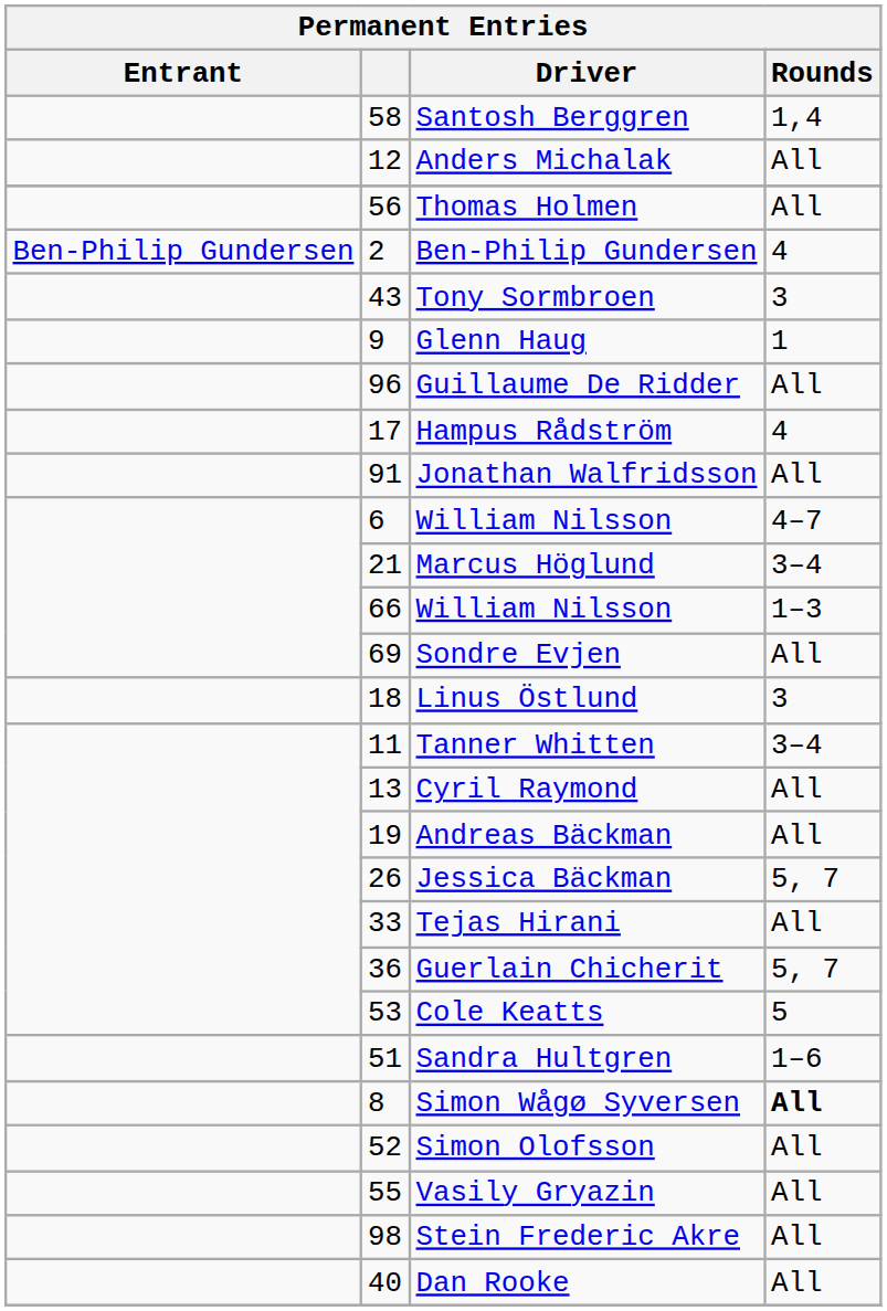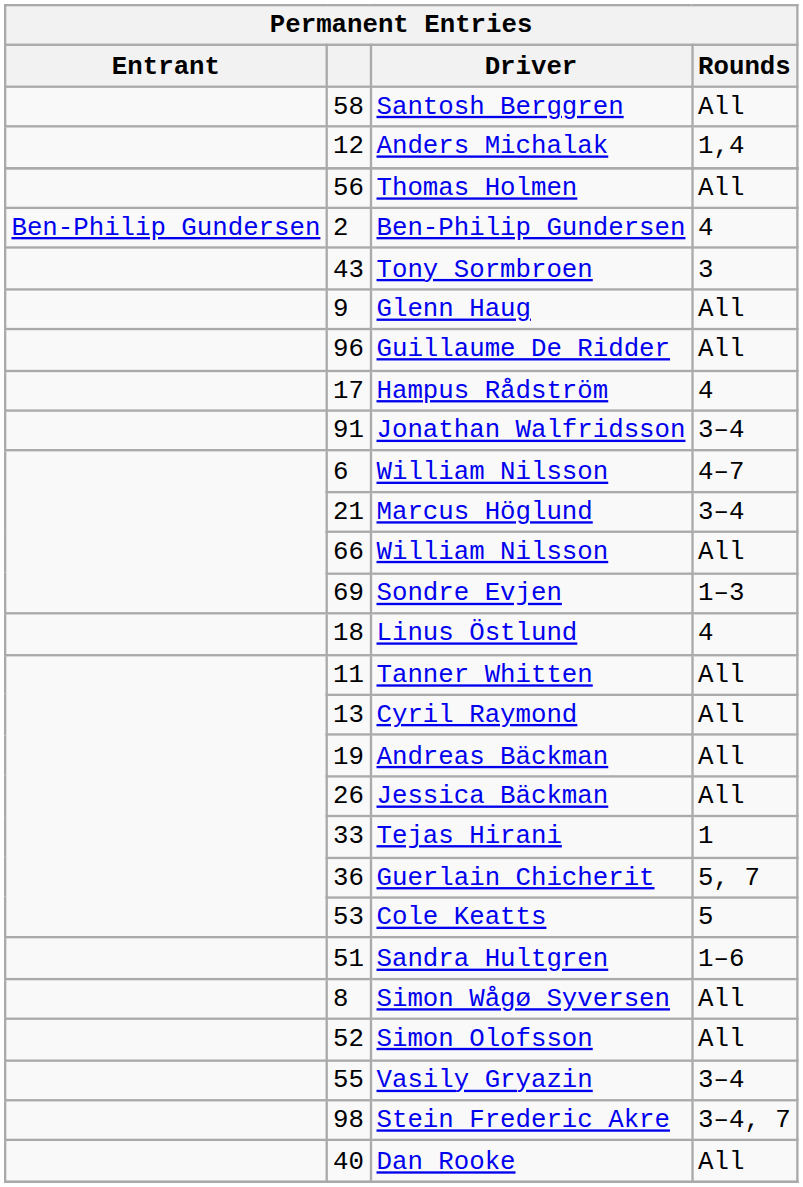Santosh Berggren | Rounds: 1,4 -> All
Anders Michalak | Rounds: All -> 1,4
Glenn Haug | Rounds: 1 -> All
Jonathan Walfridsson | Rounds: All -> 3–4
66 / William Nilsson | Rounds: 1–3 -> All
Sondre Evjen | Rounds: All -> 1–3
Linus Östlund | Rounds: 3 -> 4
Tanner Whitten | Rounds: 3–4 -> All
Jessica Bäckman | Rounds: 5, 7 -> All
Tejas Hirani | Rounds: All -> 1
Simon Wågø Syversen | Rounds: bold -> normal
Vasily Gryazin | Rounds: All -> 3–4
Stein Frederic Akre | Rounds: All -> 3–4, 7
